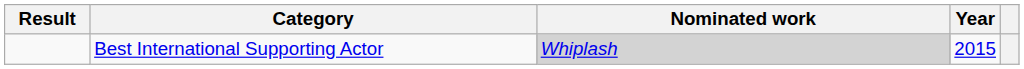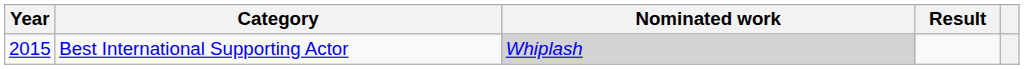columns swapped: Year <-> Result
